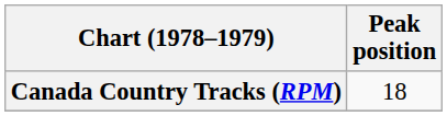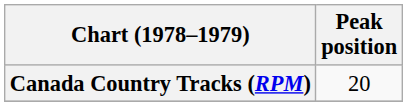Canada Country Tracks (RPM) | Peak position: 18 -> 20
